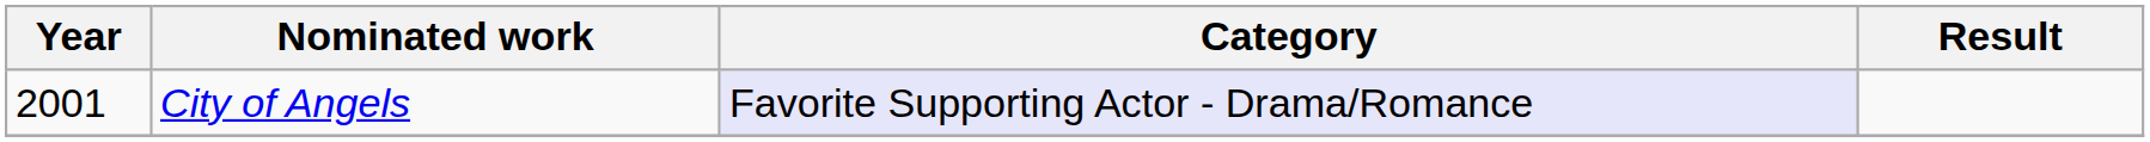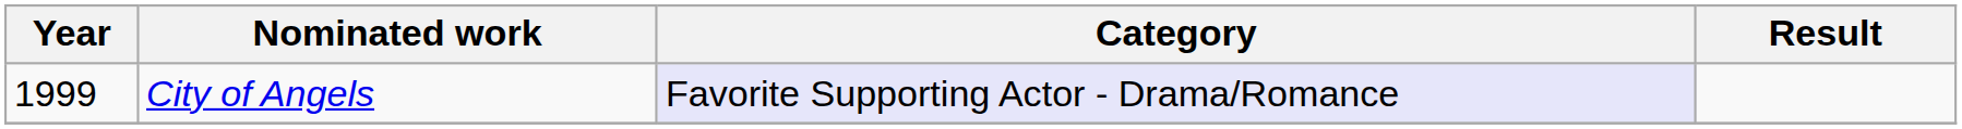City of Angels | Year: 2001 -> 1999
